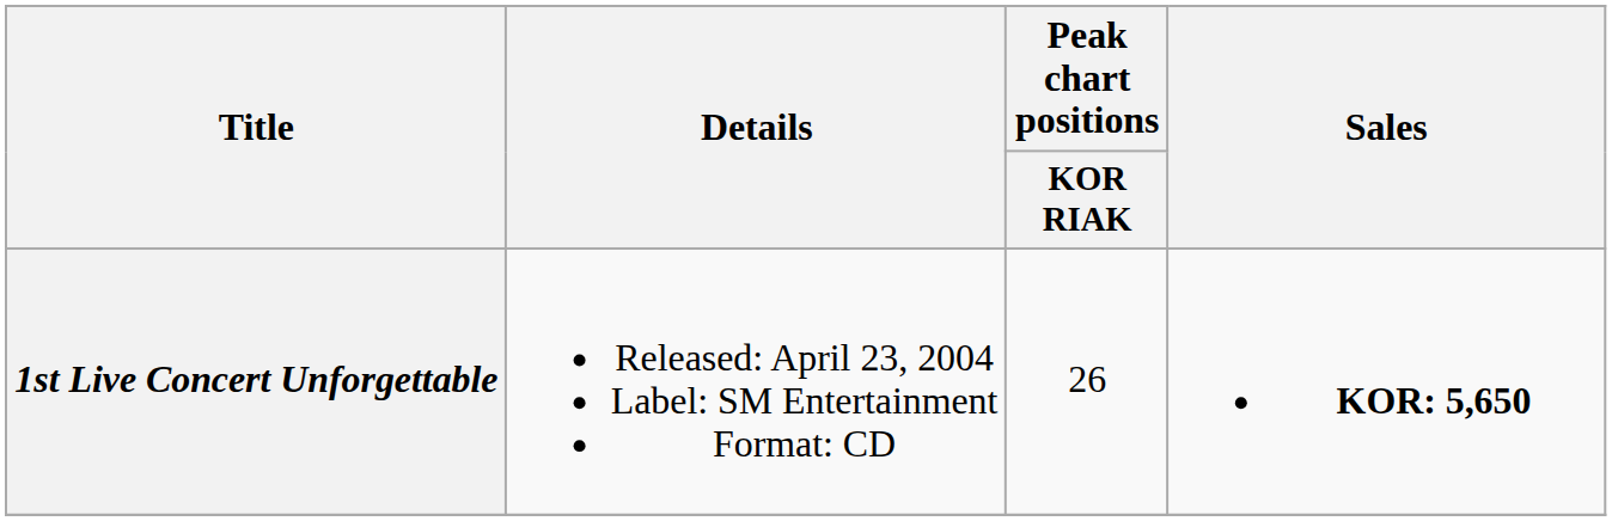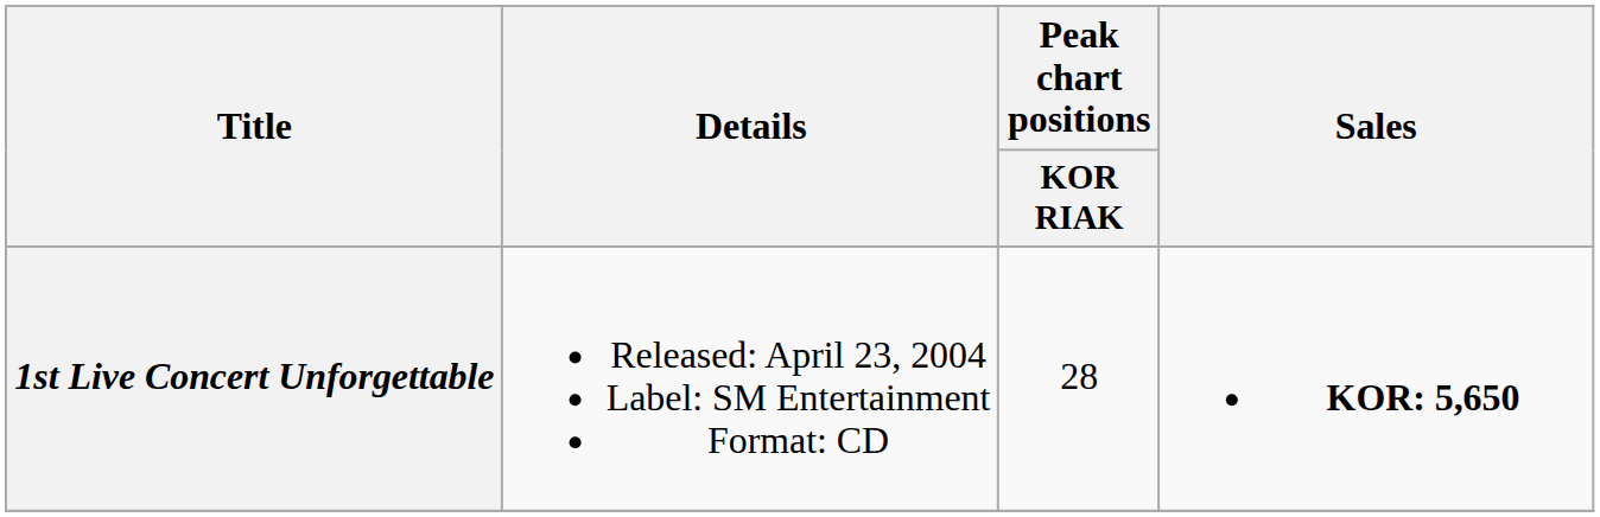1st Live Concert Unforgettable | Peak chart positions / KOR RIAK: 26 -> 28
